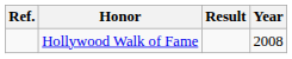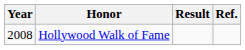columns swapped: Year <-> Ref.
